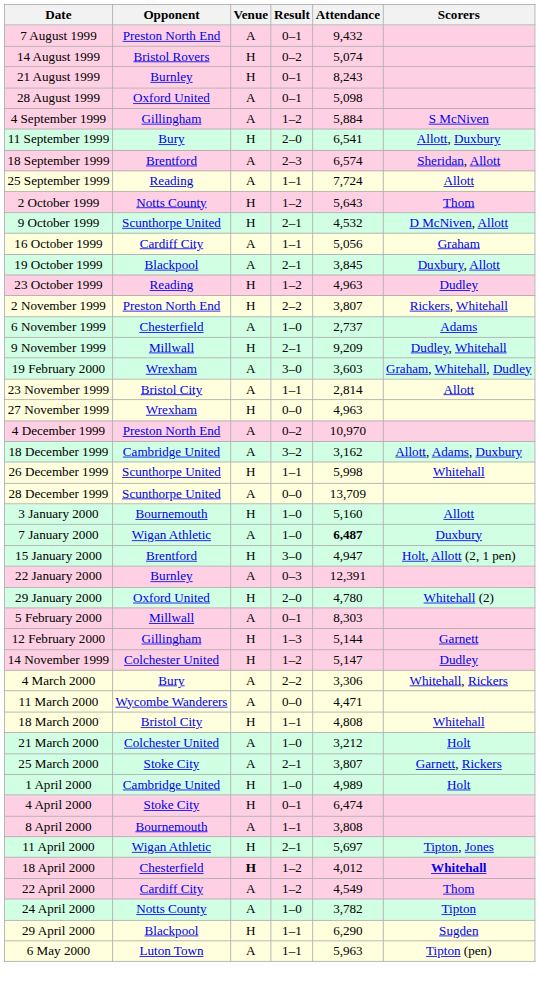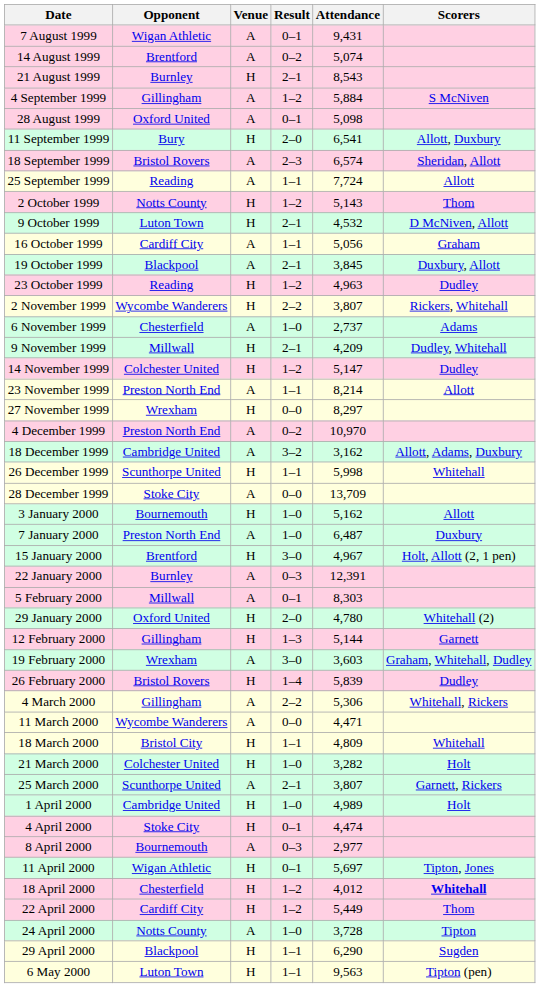7 August 1999 | Opponent: Preston North End -> Wigan Athletic
7 August 1999 | Attendance: 9,432 -> 9,431
14 August 1999 | Opponent: Bristol Rovers -> Brentford
14 August 1999 | Venue: H -> A
21 August 1999 | Result: 0–1 -> 2–1
21 August 1999 | Attendance: 8,243 -> 8,543
rows swapped: 28 August 1999 <-> 4 September 1999
18 September 1999 | Opponent: Brentford -> Bristol Rovers
2 October 1999 | Attendance: 5,643 -> 5,143
9 October 1999 | Opponent: Scunthorpe United -> Luton Town
2 November 1999 | Opponent: Preston North End -> Wycombe Wanderers
9 November 1999 | Attendance: 9,209 -> 4,209
rows swapped: 14 November 1999 <-> 19 February 2000
23 November 1999 | Opponent: Bristol City -> Preston North End
23 November 1999 | Attendance: 2,814 -> 8,214
27 November 1999 | Attendance: 4,963 -> 8,297
28 December 1999 | Opponent: Scunthorpe United -> Stoke City
3 January 2000 | Attendance: 5,160 -> 5,162
7 January 2000 | Opponent: Wigan Athletic -> Preston North End
7 January 2000 | Attendance: bold -> normal
15 January 2000 | Attendance: 4,947 -> 4,967
rows swapped: 29 January 2000 <-> 5 February 2000
+ row: 26 February 2000 | Bristol Rovers | H | 1–4 | 5,839 | Dudley
4 March 2000 | Opponent: Bury -> Gillingham
4 March 2000 | Attendance: 3,306 -> 5,306
18 March 2000 | Attendance: 4,808 -> 4,809
21 March 2000 | Venue: A -> H
21 March 2000 | Attendance: 3,212 -> 3,282
25 March 2000 | Opponent: Stoke City -> Scunthorpe United
4 April 2000 | Attendance: 6,474 -> 4,474
8 April 2000 | Result: 1–1 -> 0–3
8 April 2000 | Attendance: 3,808 -> 2,977
11 April 2000 | Result: 2–1 -> 0–1
18 April 2000 | Venue: bold -> normal
22 April 2000 | Venue: A -> H
22 April 2000 | Attendance: 4,549 -> 5,449
24 April 2000 | Attendance: 3,782 -> 3,728
6 May 2000 | Venue: A -> H
6 May 2000 | Attendance: 5,963 -> 9,563
